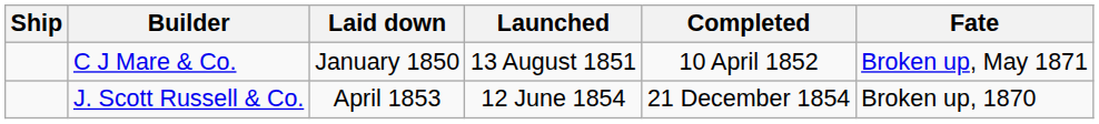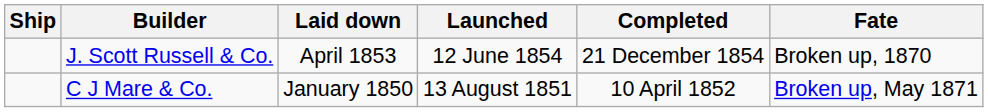rows swapped: C J Mare & Co. <-> J. Scott Russell & Co.
